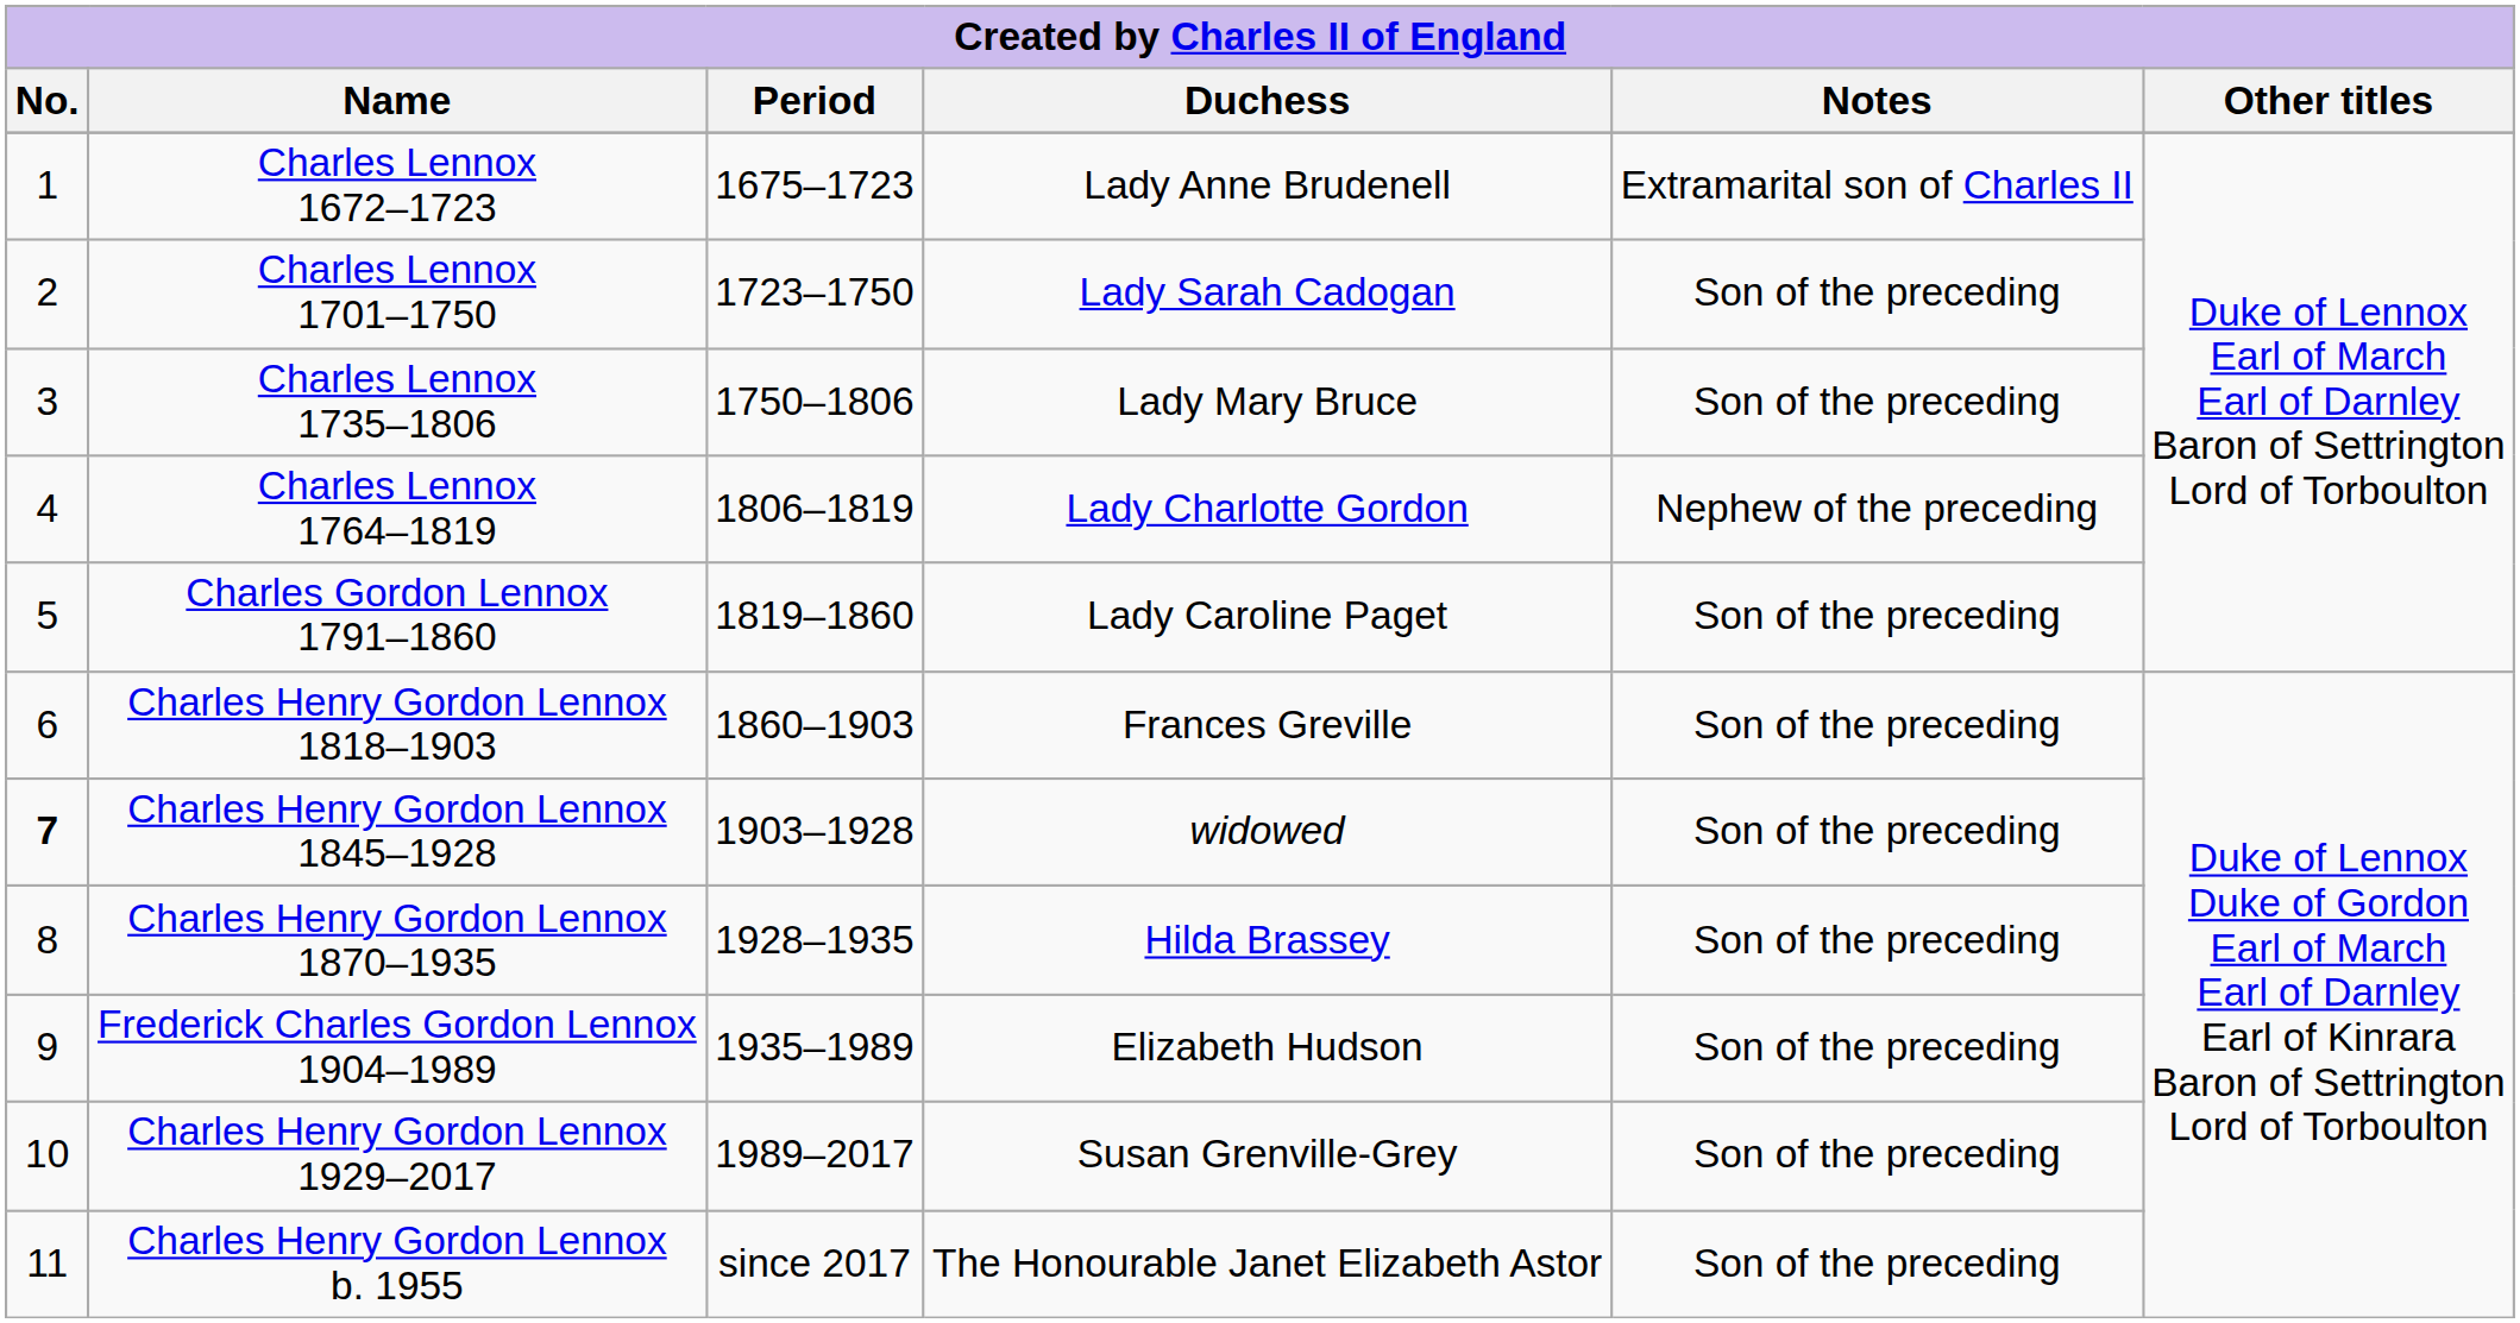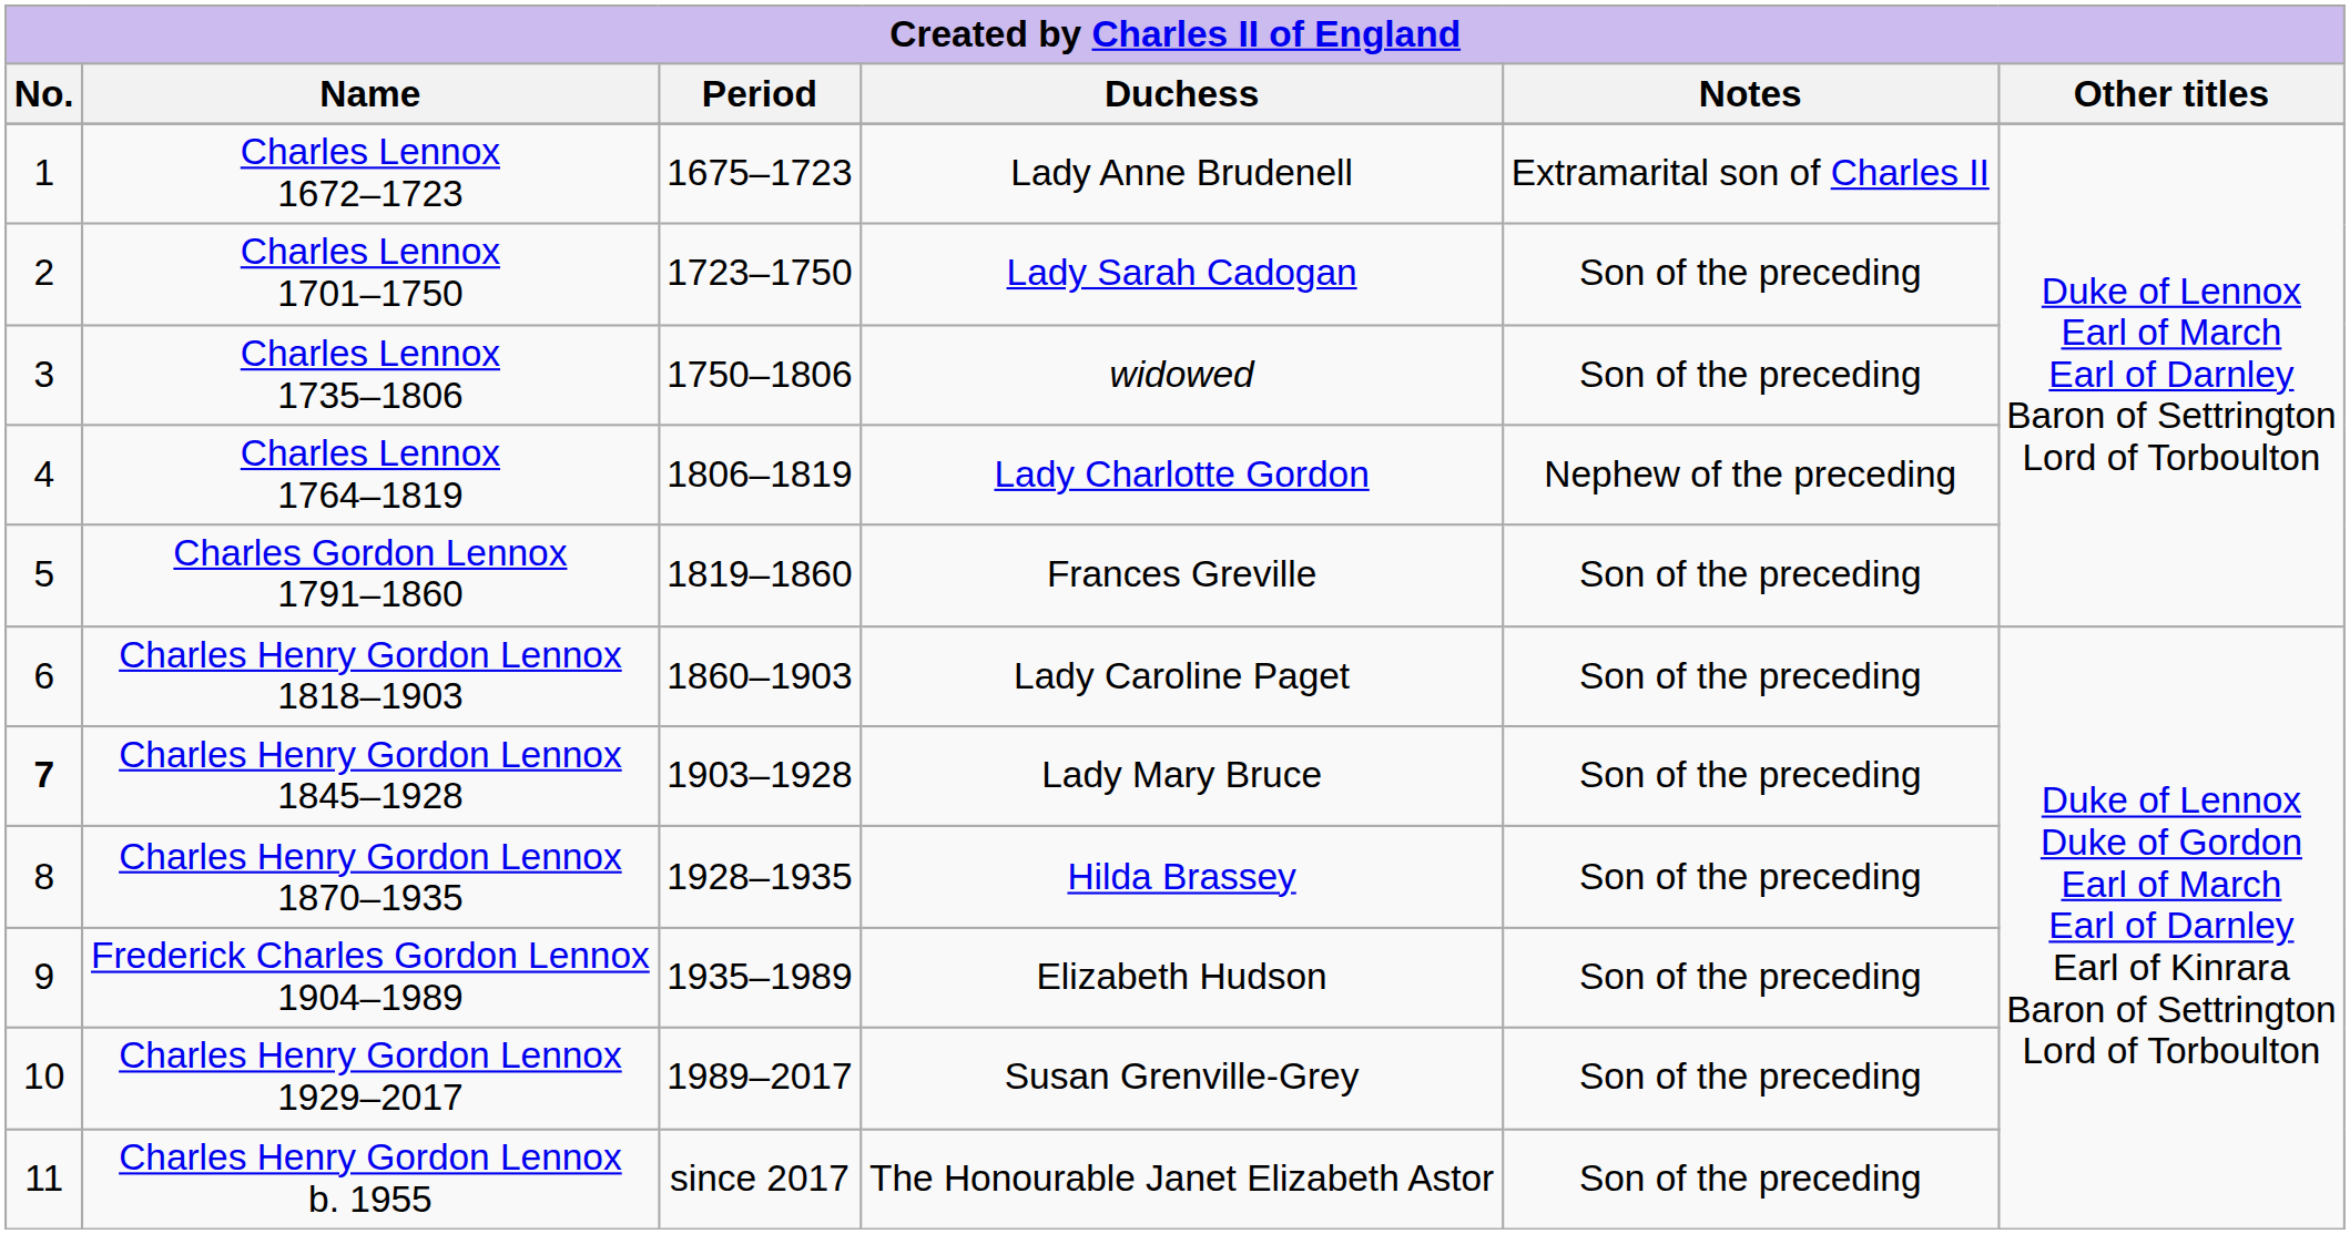Charles Lennox 1735–1806 | Duchess: Lady Mary Bruce -> widowed
Charles Gordon Lennox 1791–1860 | Duchess: Lady Caroline Paget -> Frances Greville
Charles Henry Gordon Lennox 1818–1903 | Duchess: Frances Greville -> Lady Caroline Paget
Charles Henry Gordon Lennox 1845–1928 | Duchess: widowed -> Lady Mary Bruce
